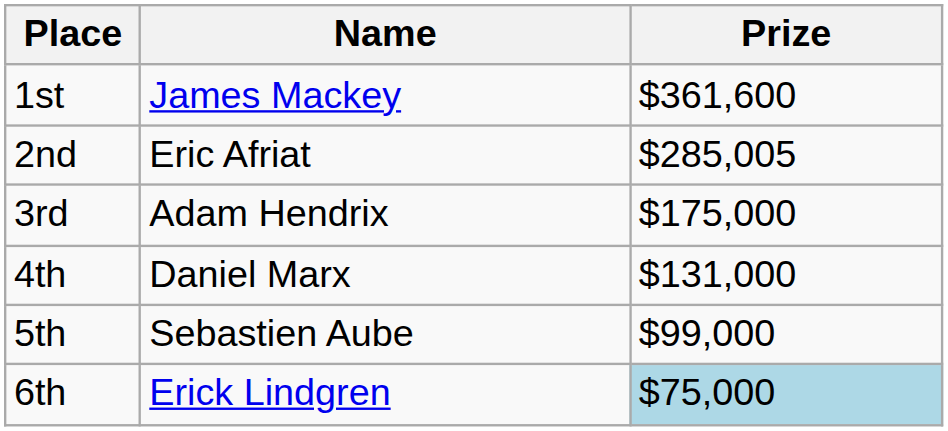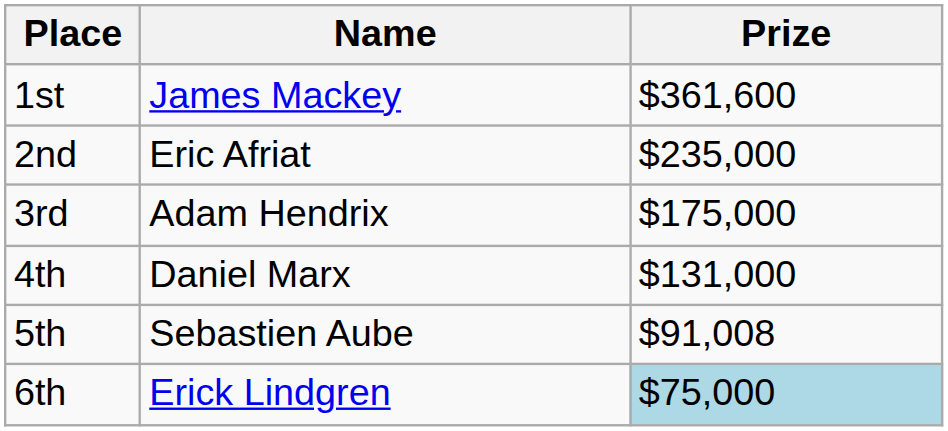2nd | Prize: $285,005 -> $235,000
5th | Prize: $99,000 -> $91,008
